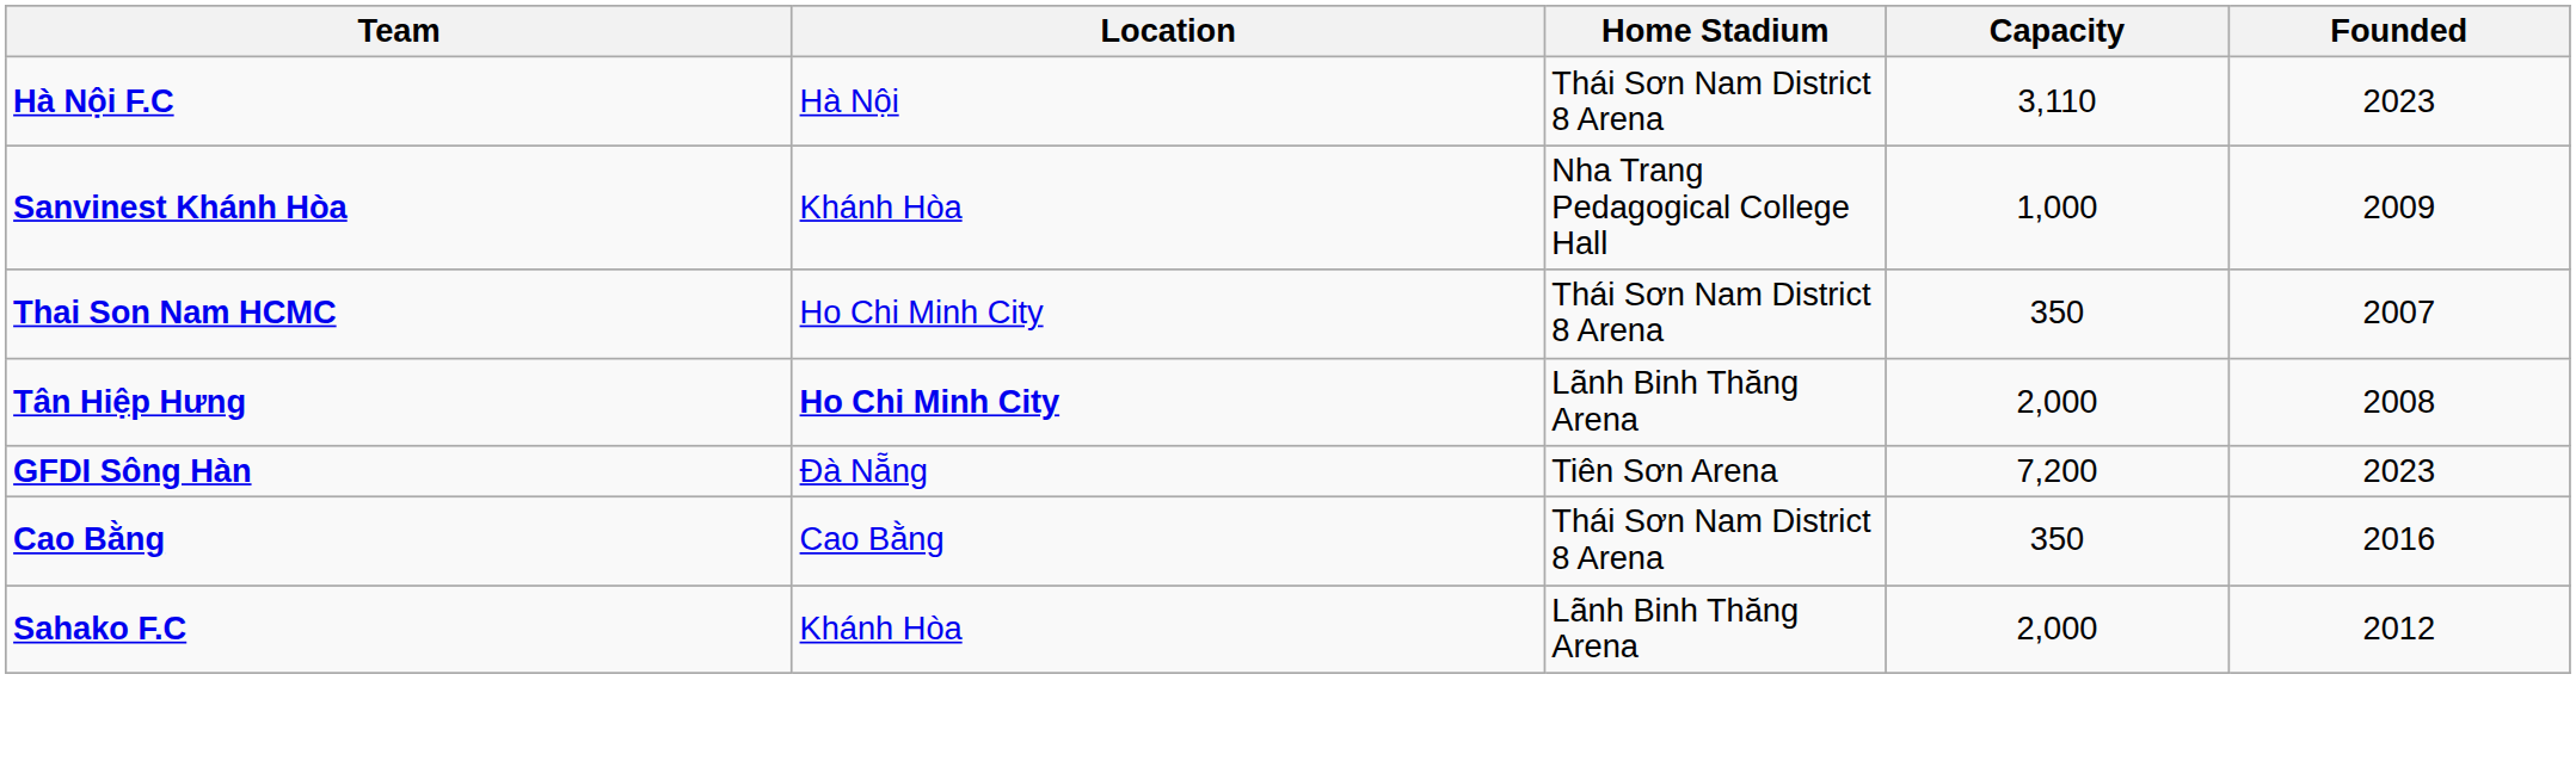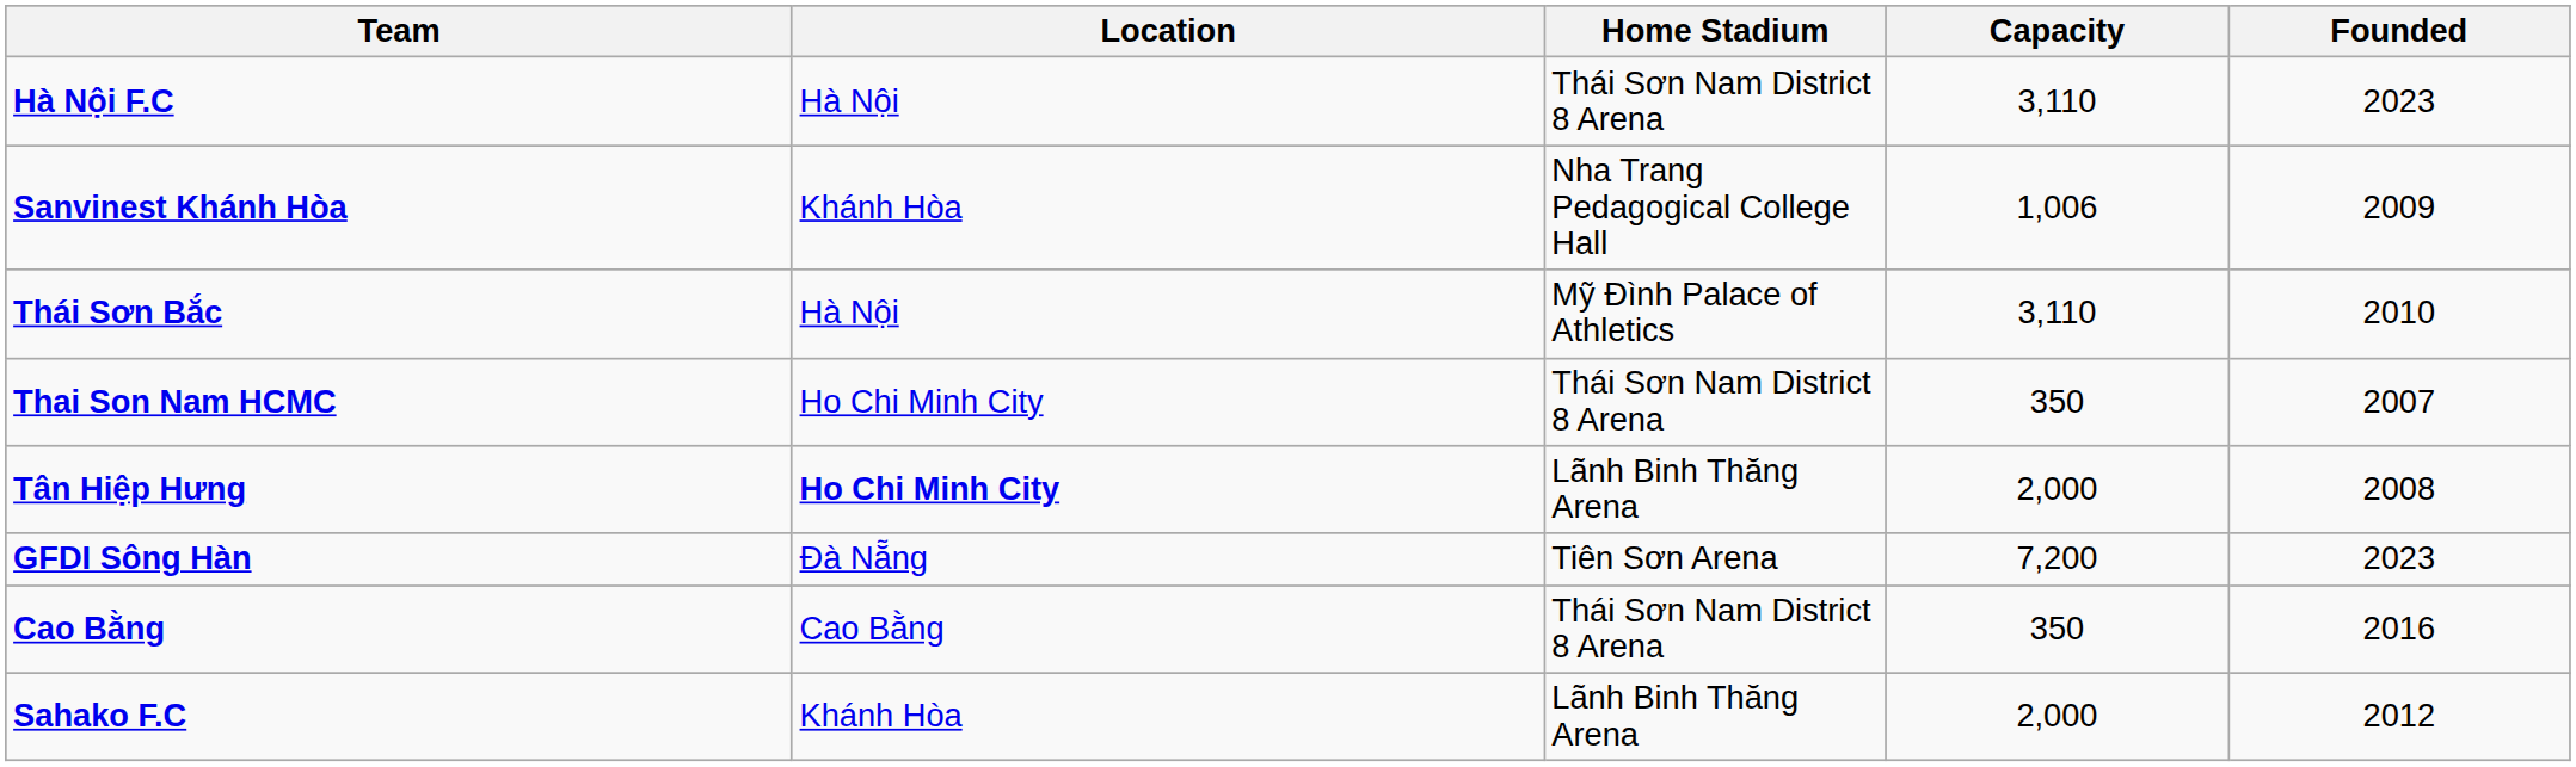Sanvinest Khánh Hòa | Capacity: 1,000 -> 1,006
+ row: Thái Sơn Bắc | Hà Nội | Mỹ Đình Palace of Athletics | 3,110 | 2010
